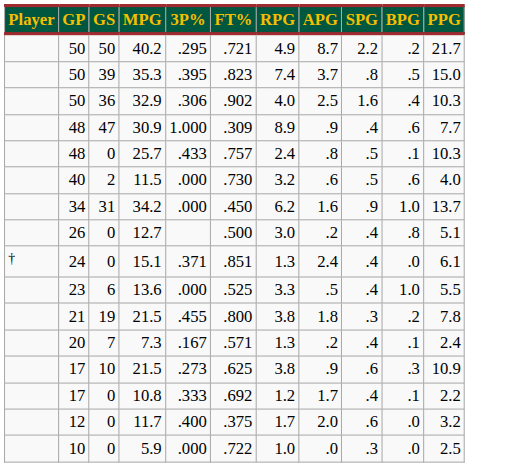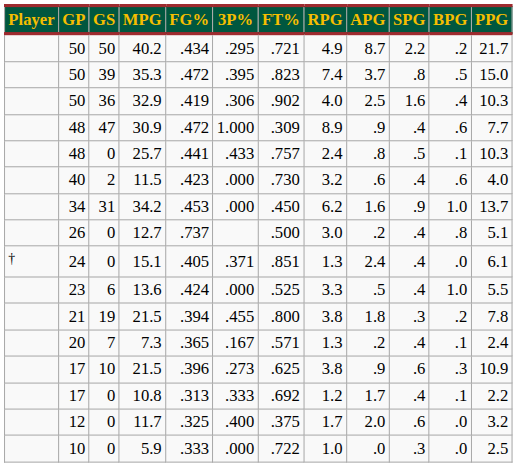+ column: FG% | .434 | .472 | .419 | .472 | .441 | .423 | .453 | .737 | .405 | .424 | .394 | .365 | .396 | .313 | .325 | .333
11.5 | SPG: .5 -> .4
